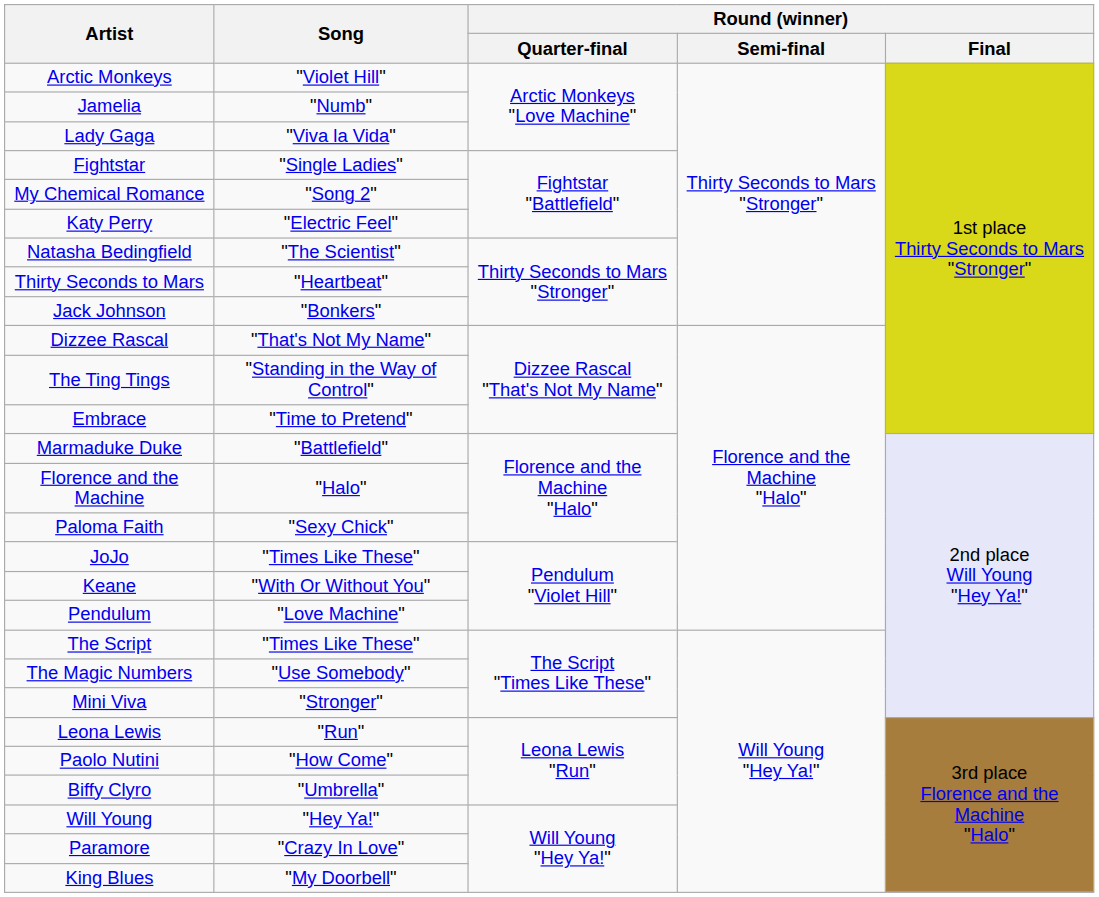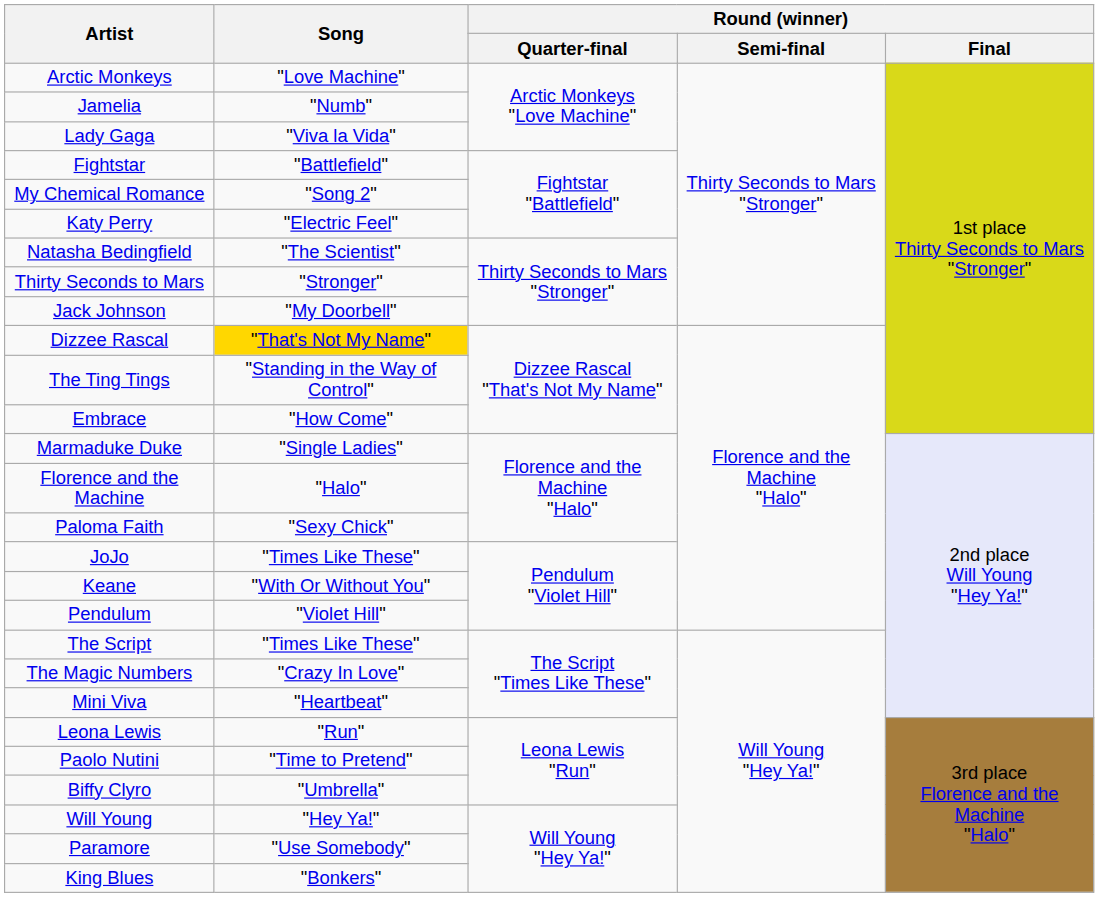Arctic Monkeys | Song: "Violet Hill" -> "Love Machine"
Fightstar | Song: "Single Ladies" -> "Battlefield"
Thirty Seconds to Mars | Song: "Heartbeat" -> "Stronger"
Jack Johnson | Song: "Bonkers" -> "My Doorbell"
Dizzee Rascal | Song: no background -> gold background
Embrace | Song: "Time to Pretend" -> "How Come"
Marmaduke Duke | Song: "Battlefield" -> "Single Ladies"
Pendulum | Song: "Love Machine" -> "Violet Hill"
The Magic Numbers | Song: "Use Somebody" -> "Crazy In Love"
Mini Viva | Song: "Stronger" -> "Heartbeat"
Paolo Nutini | Song: "How Come" -> "Time to Pretend"
Paramore | Song: "Crazy In Love" -> "Use Somebody"
King Blues | Song: "My Doorbell" -> "Bonkers"
